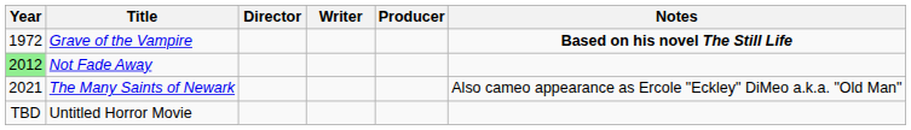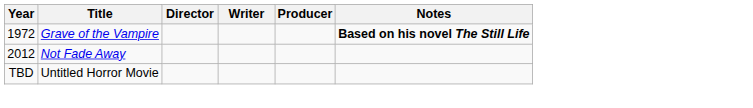Not Fade Away | Year: lightgreen background -> no background
- row: 2021 | The Many Saints of Newark | Also cameo appearance as Ercole "Eckley" DiMeo a.k.a. "Old Man"
